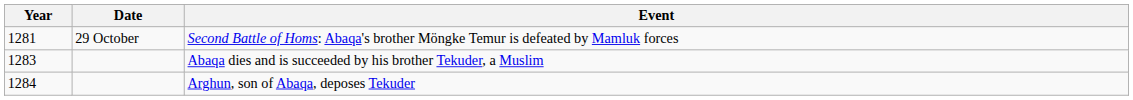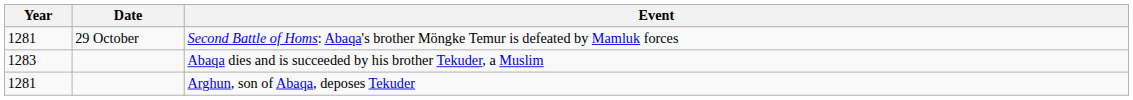Arghun, son of Abaqa, deposes Tekuder | Year: 1284 -> 1281
